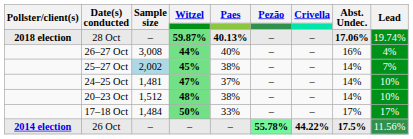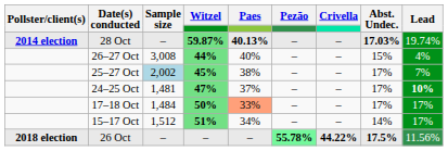28 Oct | Pollster/client(s): 2018 election -> 2014 election
28 Oct | Abst. Undec.: 17.06% -> 17.03%
26–27 Oct | Abst. Undec.: 16% -> 15%
25–27 Oct | Abst. Undec.: 14% -> 17%
24–25 Oct | Abst. Undec.: 14% -> 17%
24–25 Oct | Lead: normal -> bold
- row: 20–23 Oct | 1,512 | 48% | 38% | – | – | 14% | 10%
17–18 Oct | Paes: no background -> lightsalmon background
+ row: 15–17 Oct | 1,512 | 51% | 34% | – | – | 14% | 17%
26 Oct | Pollster/client(s): 2014 election -> 2018 election
